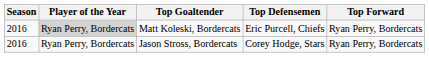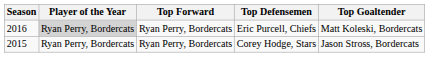columns swapped: Top Forward <-> Top Goaltender
Corey Hodge, Stars | Season: 2016 -> 2015
